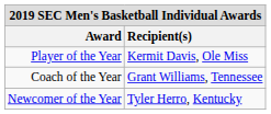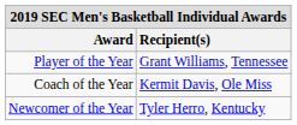Player of the Year | Recipient(s): Kermit Davis, Ole Miss -> Grant Williams, Tennessee
Coach of the Year | Recipient(s): Grant Williams, Tennessee -> Kermit Davis, Ole Miss
